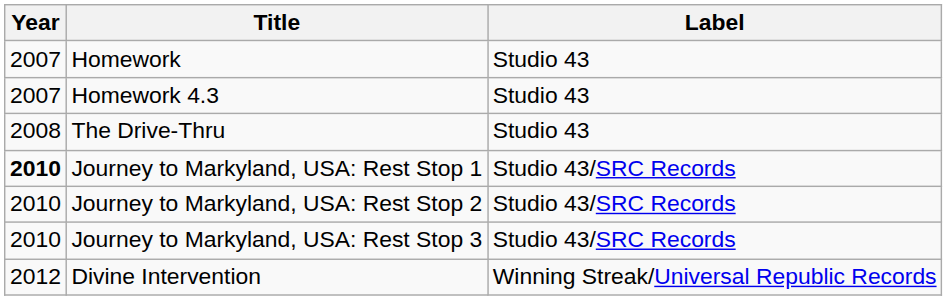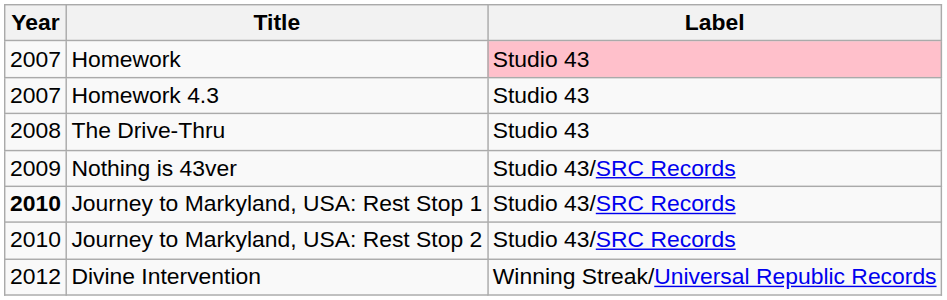Homework | Label: no background -> pink background
+ row: 2009 | Nothing is 43ver | Studio 43/SRC Records
- row: 2010 | Journey to Markyland, USA: Rest Stop 3 | Studio 43/SRC Records
